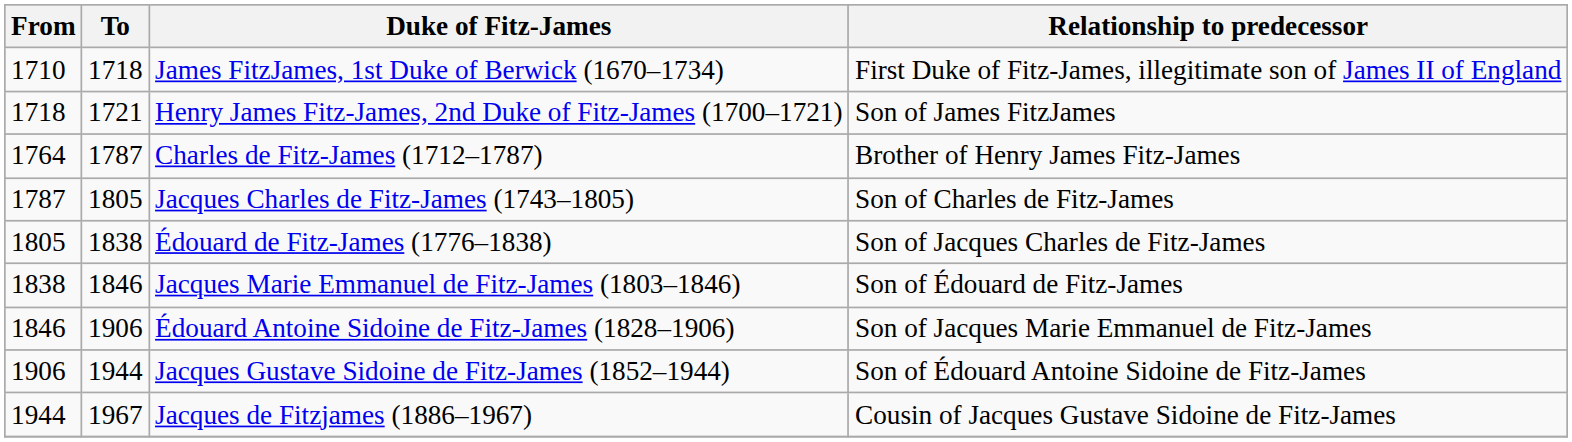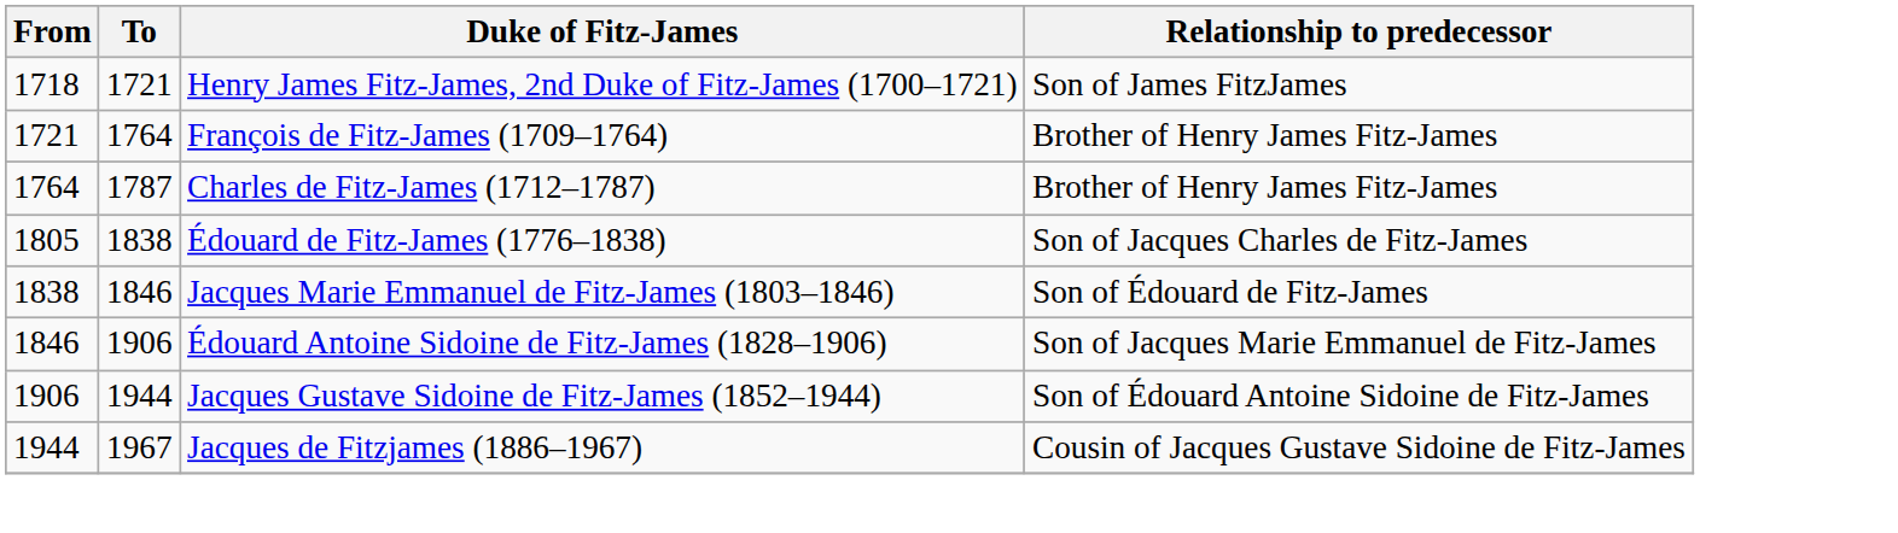- row: 1710 | 1718 | James FitzJames, 1st Duke of Berwick (1670–1734) | First Duke of Fitz-James, illegitimate son of James II of England
+ row: 1721 | 1764 | François de Fitz-James (1709–1764) | Brother of Henry James Fitz-James
- row: 1787 | 1805 | Jacques Charles de Fitz-James (1743–1805) | Son of Charles de Fitz-James
